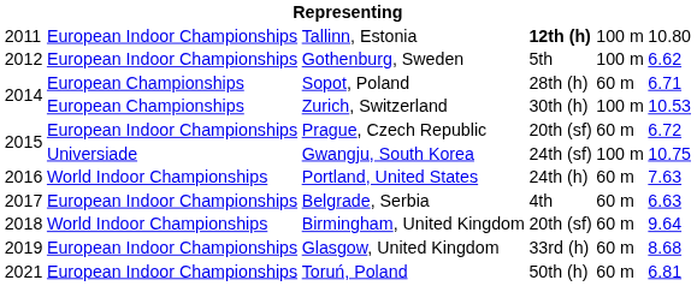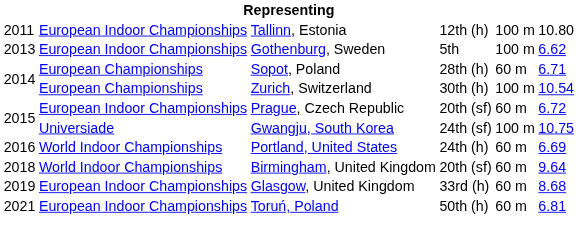Tallinn, Estonia | column 4: bold -> normal
Gothenburg, Sweden | column 1: 2012 -> 2013
Zurich, Switzerland | column 6: 10.53 -> 10.54
Portland, United States | column 6: 7.63 -> 6.69
- row: 2017 | European Indoor Championships | Belgrade, Serbia | 4th | 60 m | 6.63
